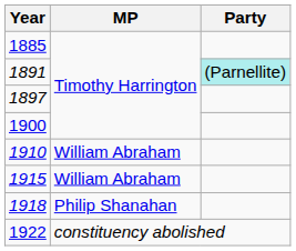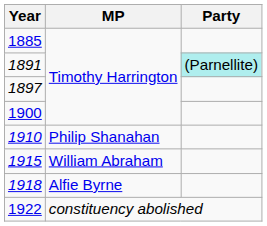1910 | MP: William Abraham -> Philip Shanahan
1918 | MP: Philip Shanahan -> Alfie Byrne
